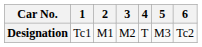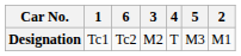columns swapped: 2 <-> 6
